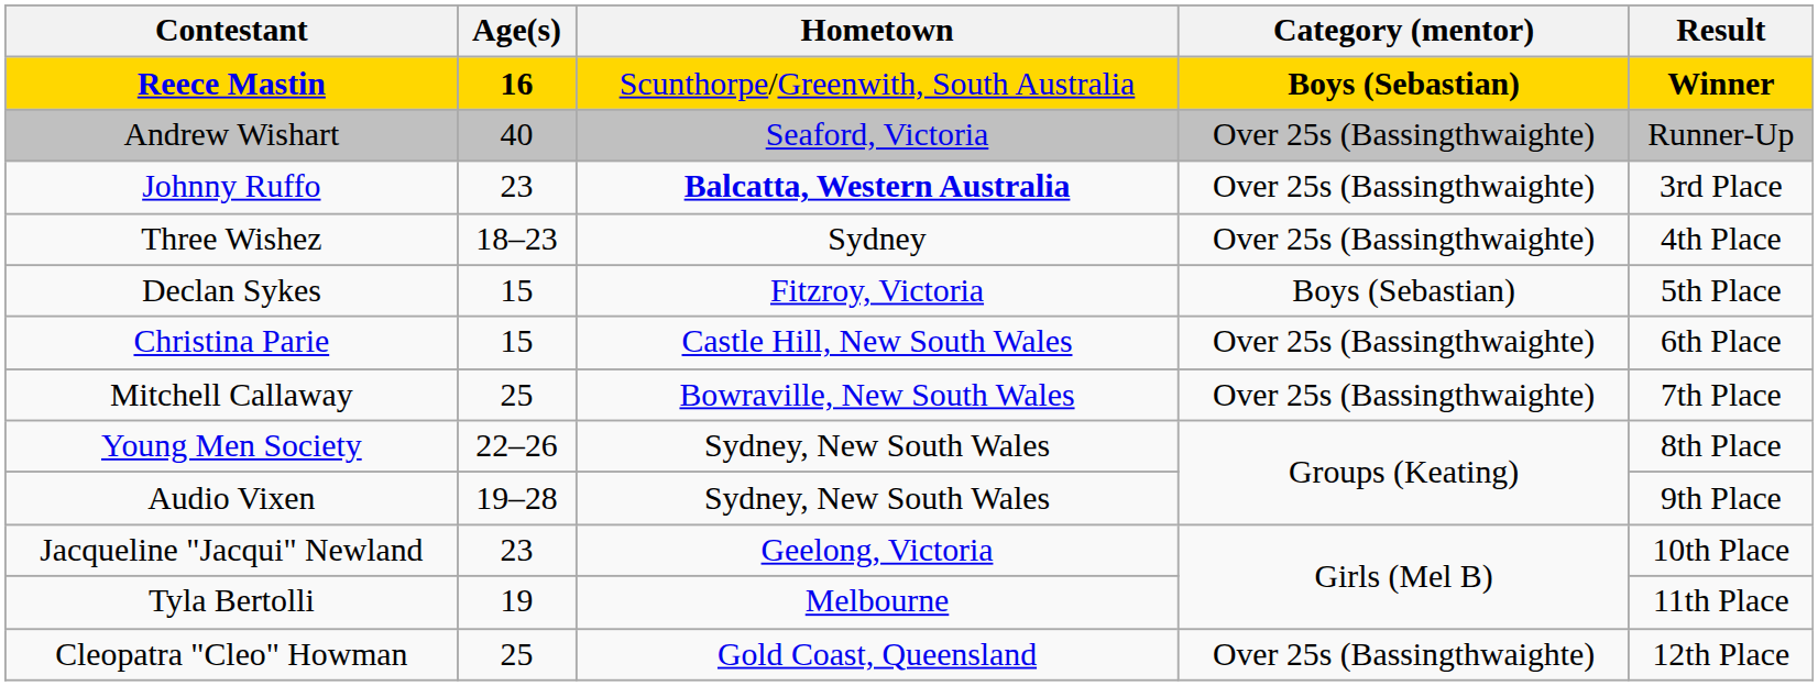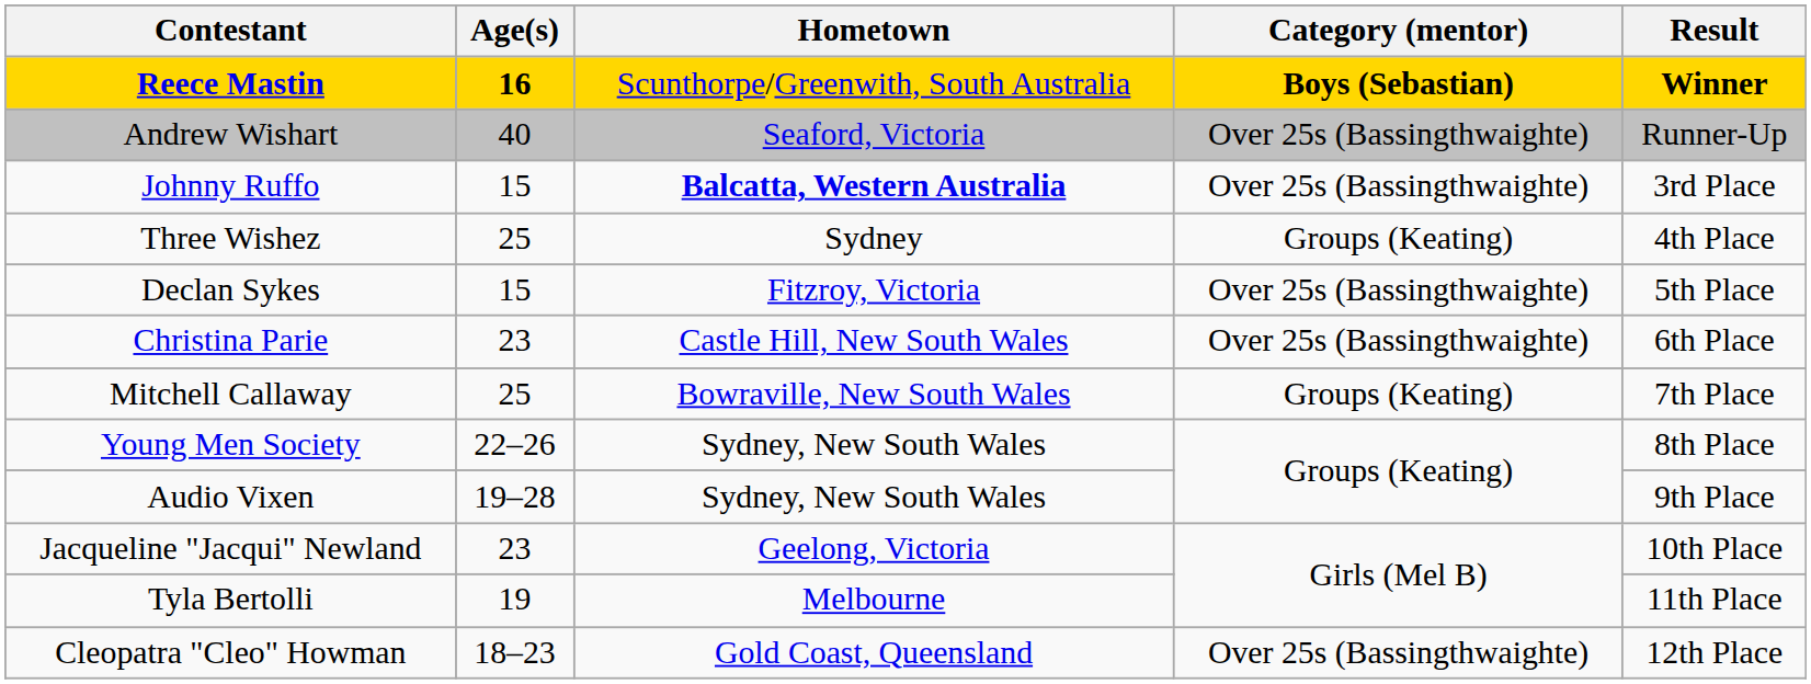Johnny Ruffo | Age(s): 23 -> 15
Three Wishez | Age(s): 18–23 -> 25
Three Wishez | Category (mentor): Over 25s (Bassingthwaighte) -> Groups (Keating)
Declan Sykes | Category (mentor): Boys (Sebastian) -> Over 25s (Bassingthwaighte)
Christina Parie | Age(s): 15 -> 23
Mitchell Callaway | Category (mentor): Over 25s (Bassingthwaighte) -> Groups (Keating)
Cleopatra "Cleo" Howman | Age(s): 25 -> 18–23
